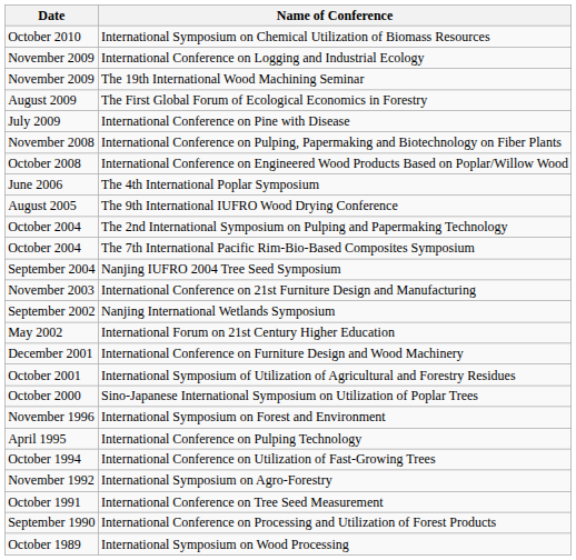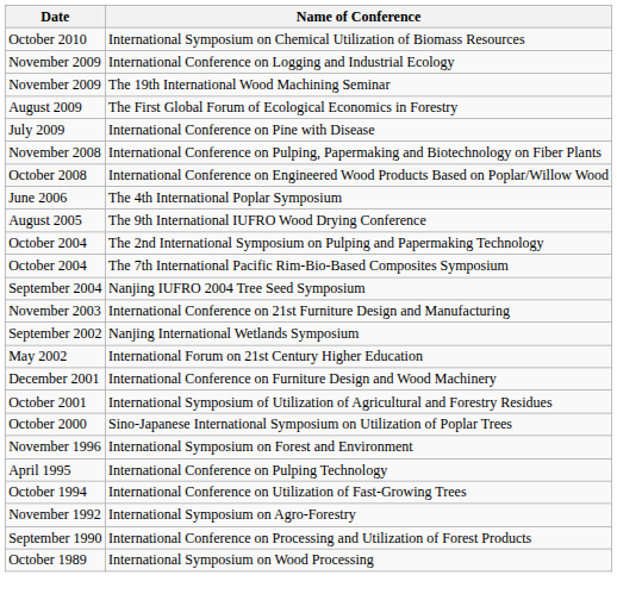- row: October 1991 | International Conference on Tree Seed Measurement
